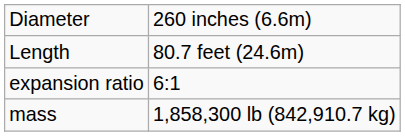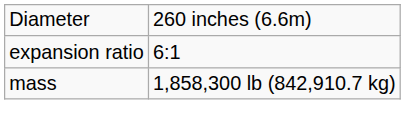- row: Length | 80.7 feet (24.6m)
